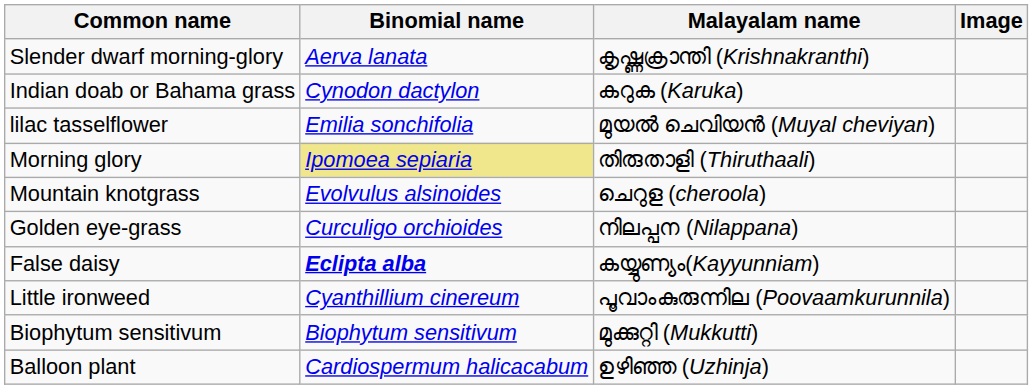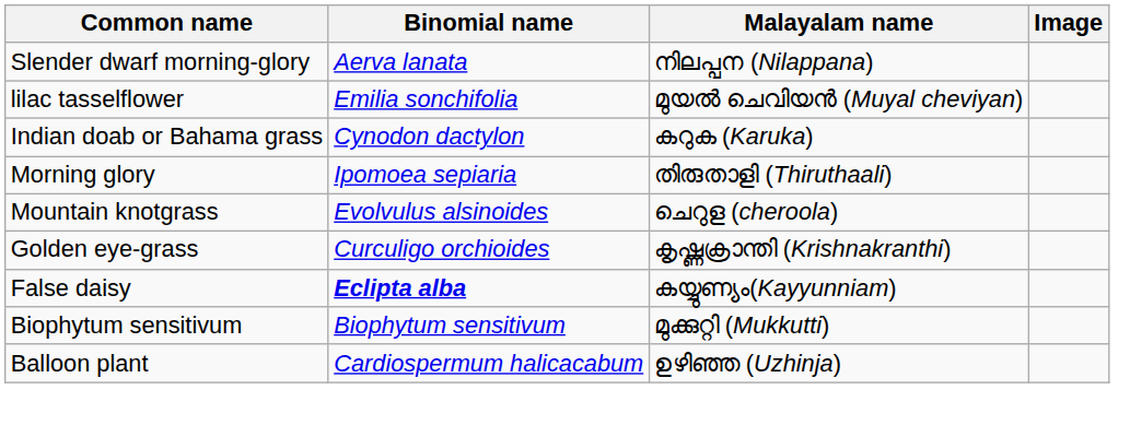Slender dwarf morning-glory | Malayalam name: കൃഷ്ണക്രാന്തി (Krishnakranthi) -> നിലപ്പന (Nilappana)
rows swapped: Indian doab or Bahama grass <-> lilac tasselflower
Morning glory | Binomial name: khaki background -> no background
Golden eye-grass | Malayalam name: നിലപ്പന (Nilappana) -> കൃഷ്ണക്രാന്തി (Krishnakranthi)
- row: Little ironweed | Cyanthillium cinereum | പൂവാംകുരുന്നില (Poovaamkurunnila)
